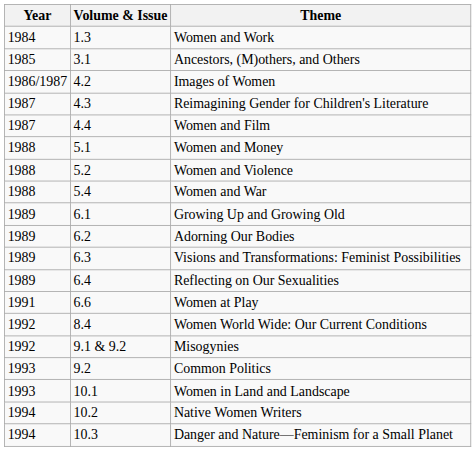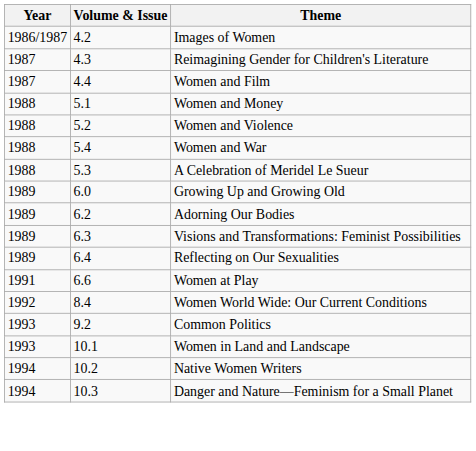- row: 1984 | 1.3 | Women and Work
- row: 1985 | 3.1 | Ancestors, (M)others, and Others
+ row: 1988 | 5.3 | A Celebration of Meridel Le Sueur
Growing Up and Growing Old | Volume & Issue: 6.1 -> 6.0
- row: 1992 | 9.1 & 9.2 | Misogynies
